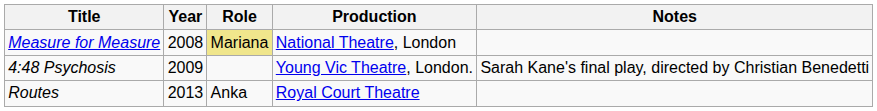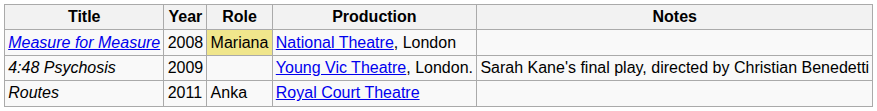Routes | Year: 2013 -> 2011
